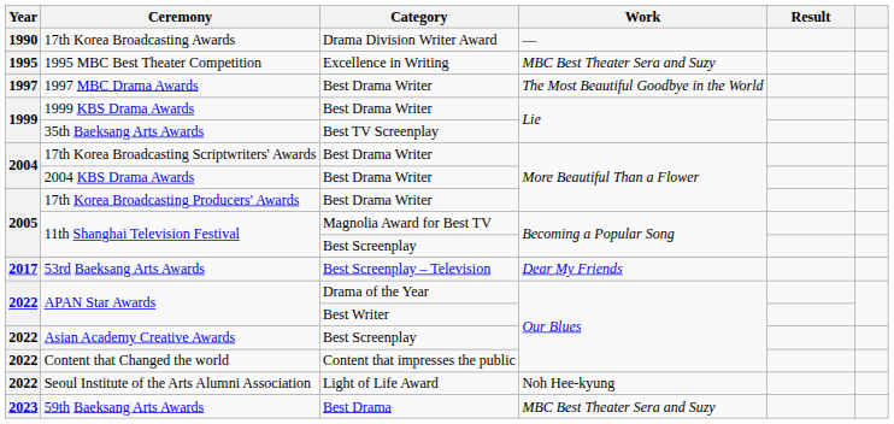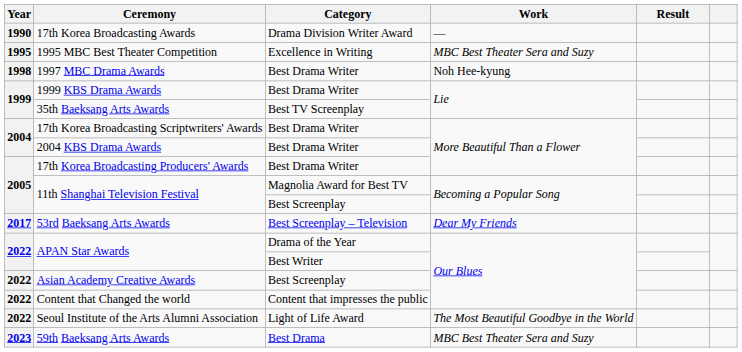1997 MBC Drama Awards | Year: 1997 -> 1998
1997 MBC Drama Awards | Work: The Most Beautiful Goodbye in the World -> Noh Hee-kyung
Seoul Institute of the Arts Alumni Association | Work: Noh Hee-kyung -> The Most Beautiful Goodbye in the World
